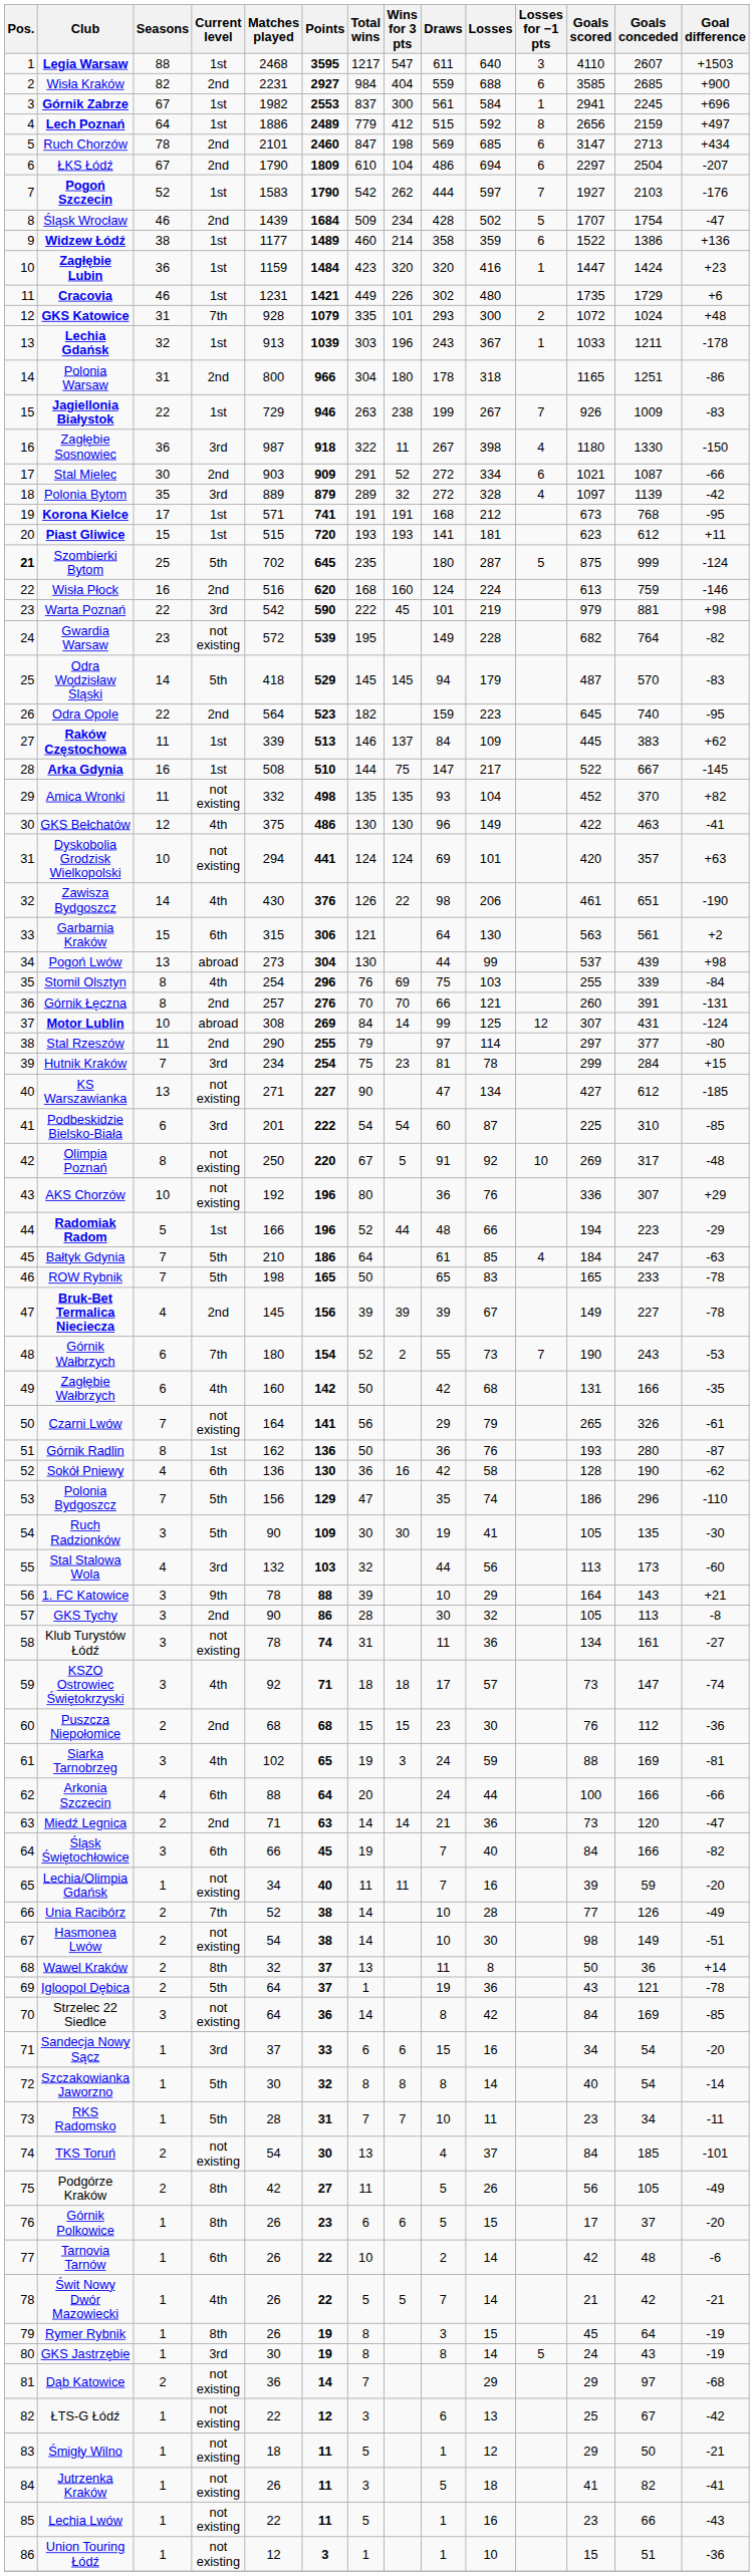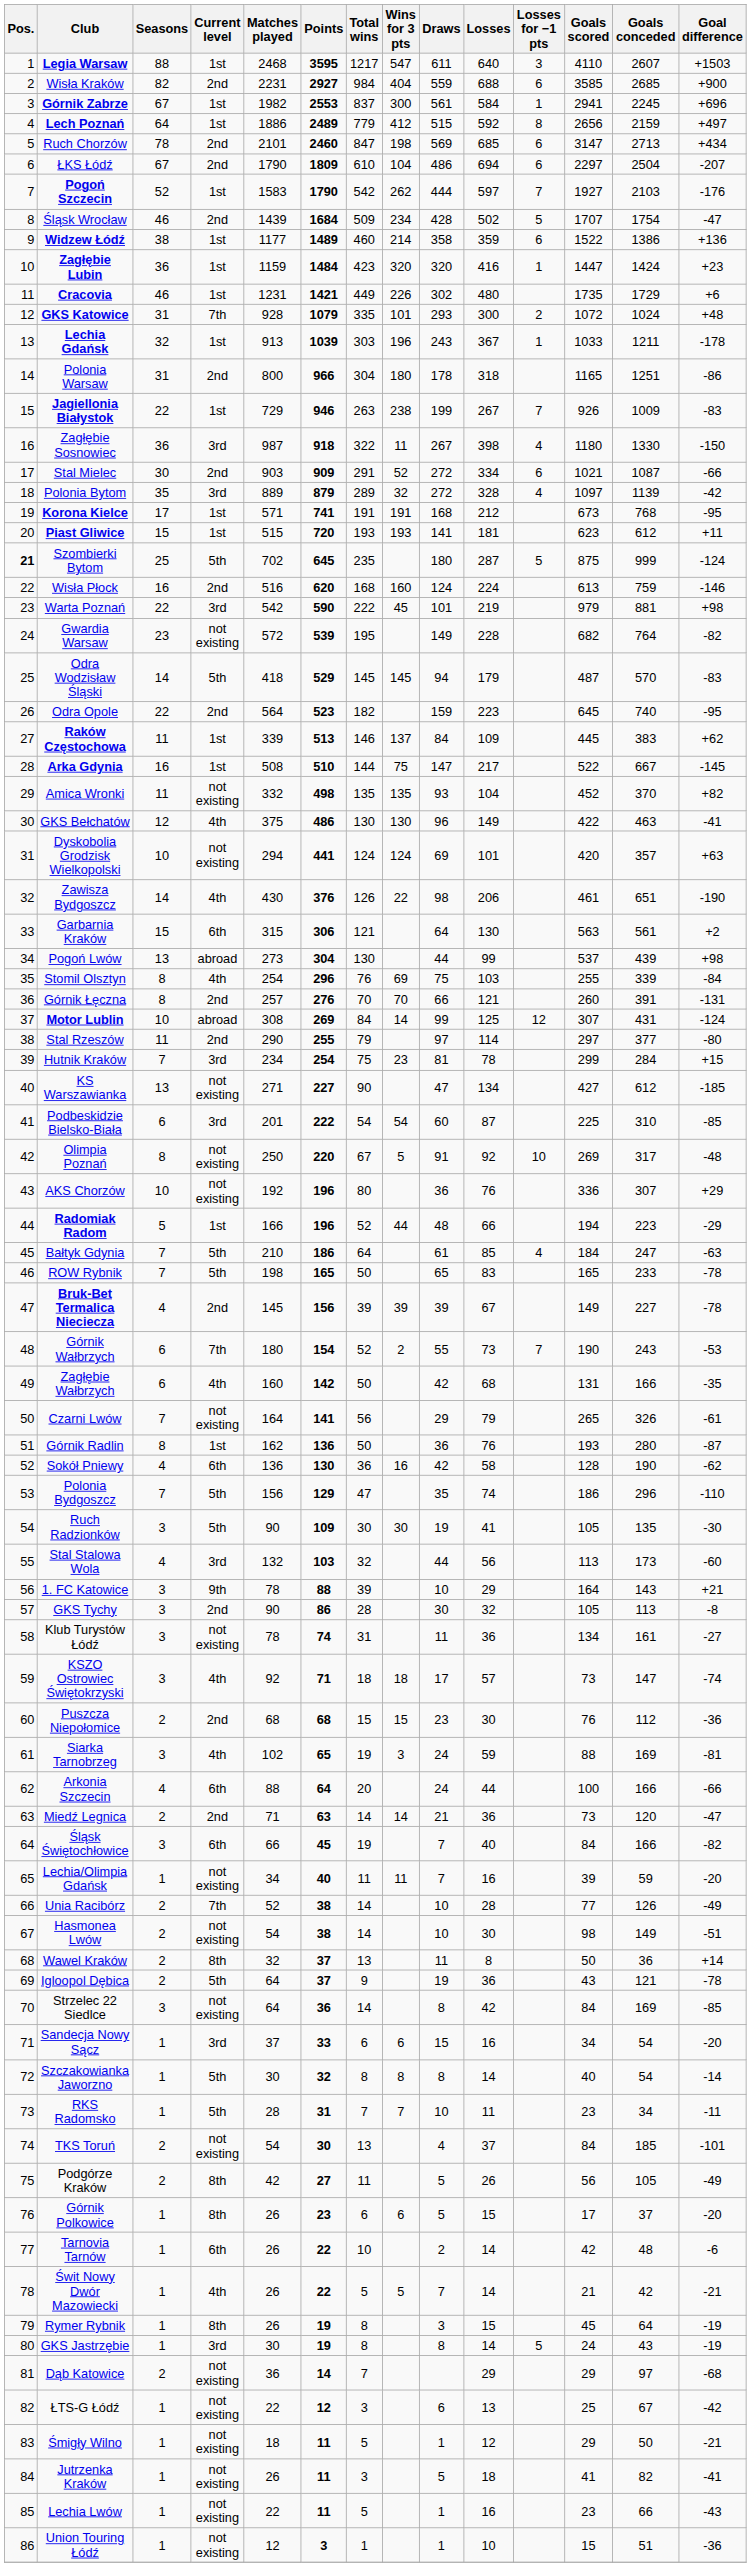Igloopol Dębica | Total wins: 1 -> 9
